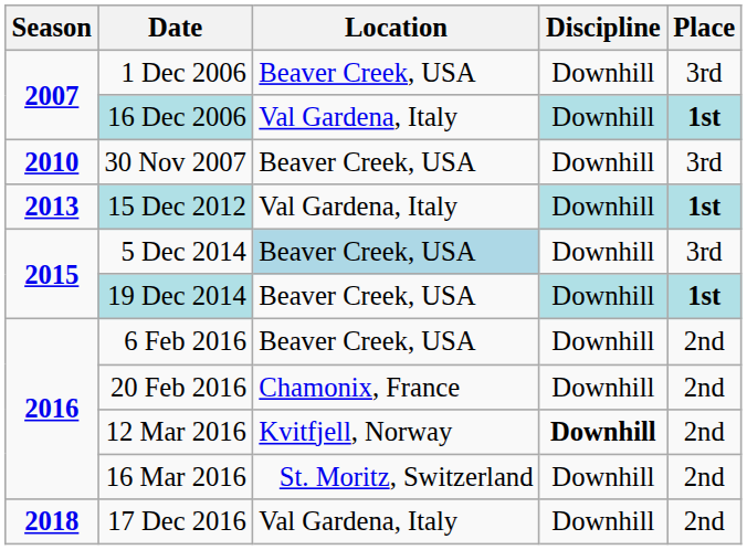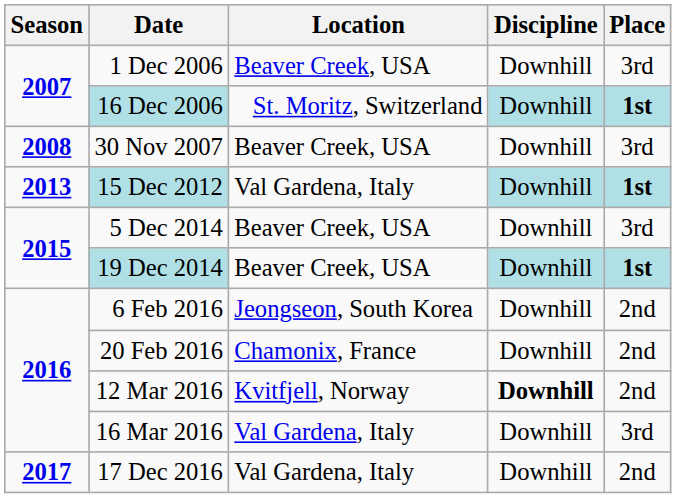16 Dec 2006 | Location: Val Gardena, Italy -> St. Moritz, Switzerland
30 Nov 2007 | Season: 2010 -> 2008
5 Dec 2014 | Location: lightblue background -> no background
6 Feb 2016 | Location: Beaver Creek, USA -> Jeongseon, South Korea
16 Mar 2016 | Location: St. Moritz, Switzerland -> Val Gardena, Italy
16 Mar 2016 | Place: 2nd -> 3rd
17 Dec 2016 | Season: 2018 -> 2017
